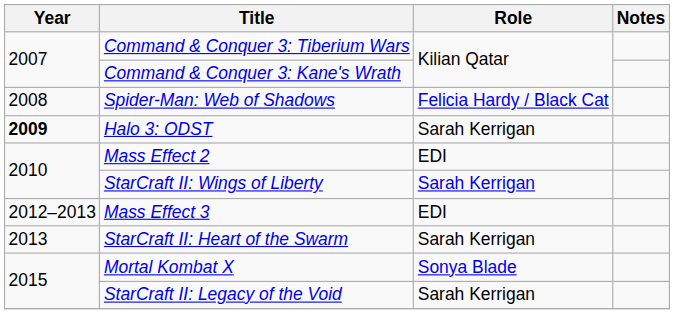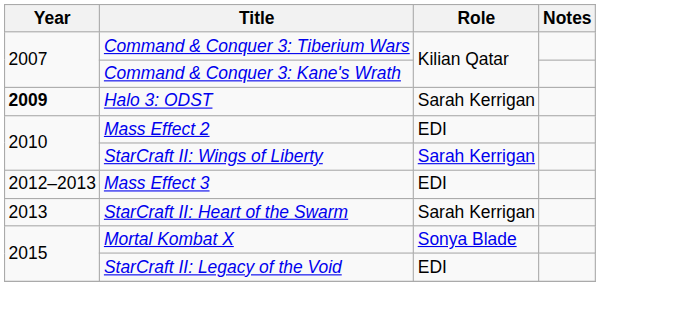- row: 2008 | Spider-Man: Web of Shadows | Felicia Hardy / Black Cat
StarCraft II: Legacy of the Void | Role: Sarah Kerrigan -> EDI
